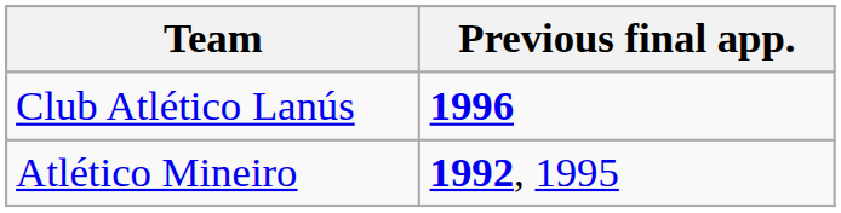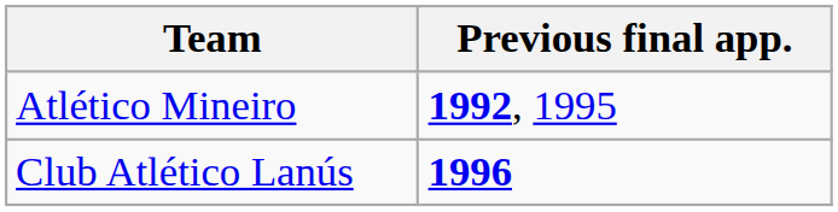rows swapped: Club Atlético Lanús <-> Atlético Mineiro
